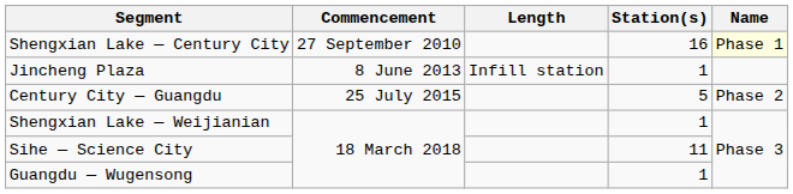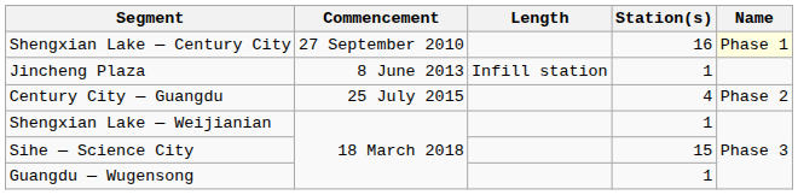Century City — Guangdu | Station(s): 5 -> 4
Sihe — Science City | Station(s): 11 -> 15
